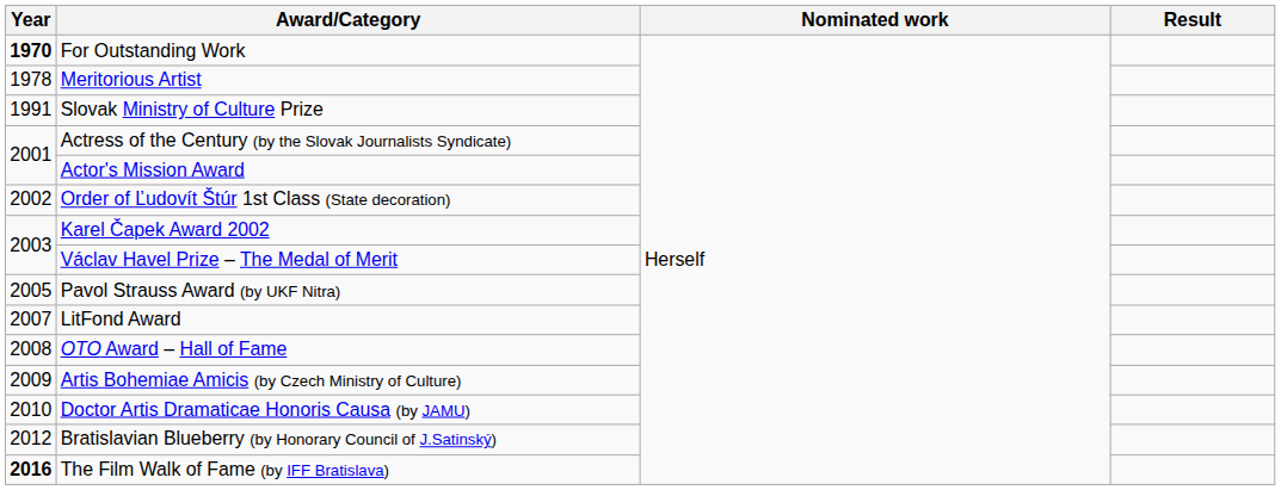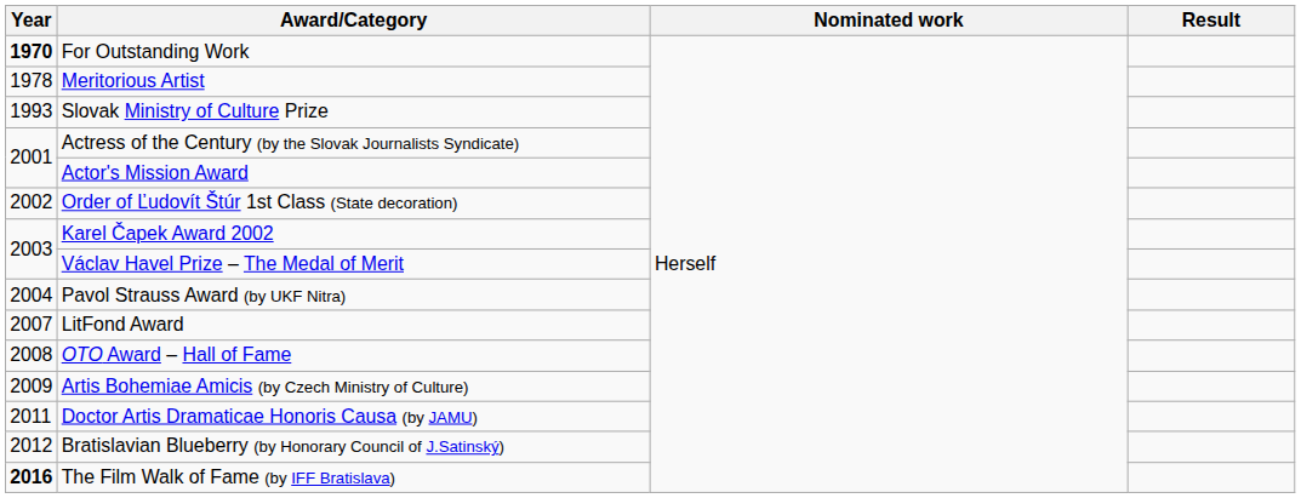Slovak Ministry of Culture Prize | Year: 1991 -> 1993
Pavol Strauss Award (by UKF Nitra) | Year: 2005 -> 2004
Doctor Artis Dramaticae Honoris Causa (by JAMU) | Year: 2010 -> 2011
